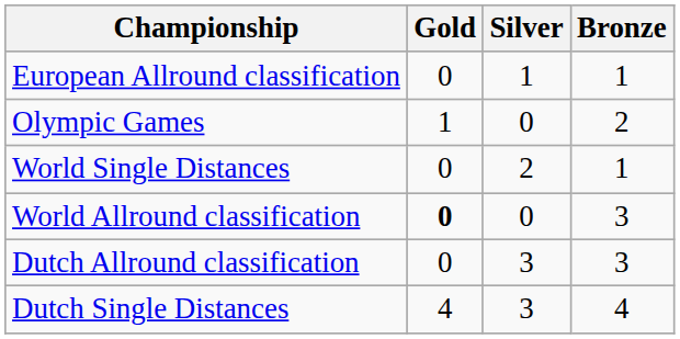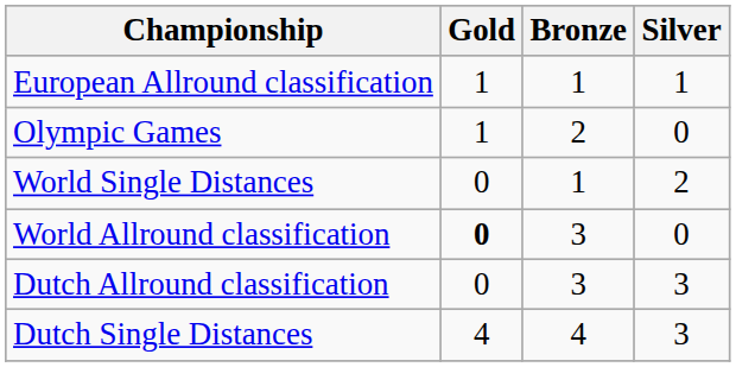columns swapped: Silver <-> Bronze
European Allround classification | Gold: 0 -> 1
